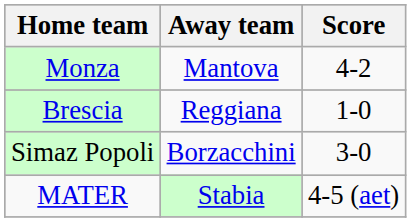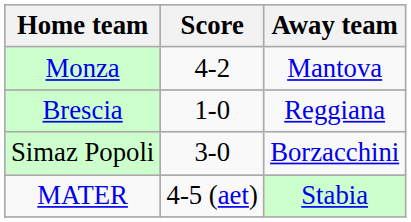columns swapped: Score <-> Away team
